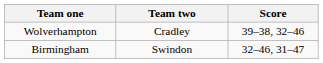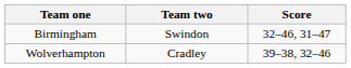rows swapped: Birmingham <-> Wolverhampton
